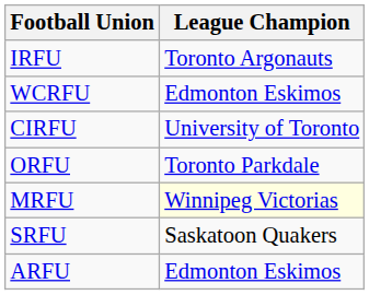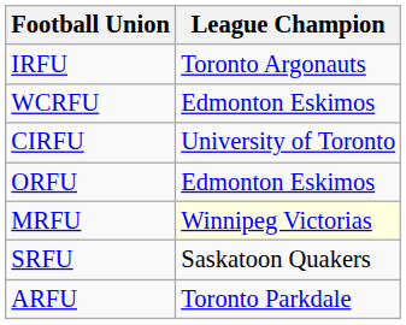ORFU | League Champion: Toronto Parkdale -> Edmonton Eskimos
ARFU | League Champion: Edmonton Eskimos -> Toronto Parkdale
